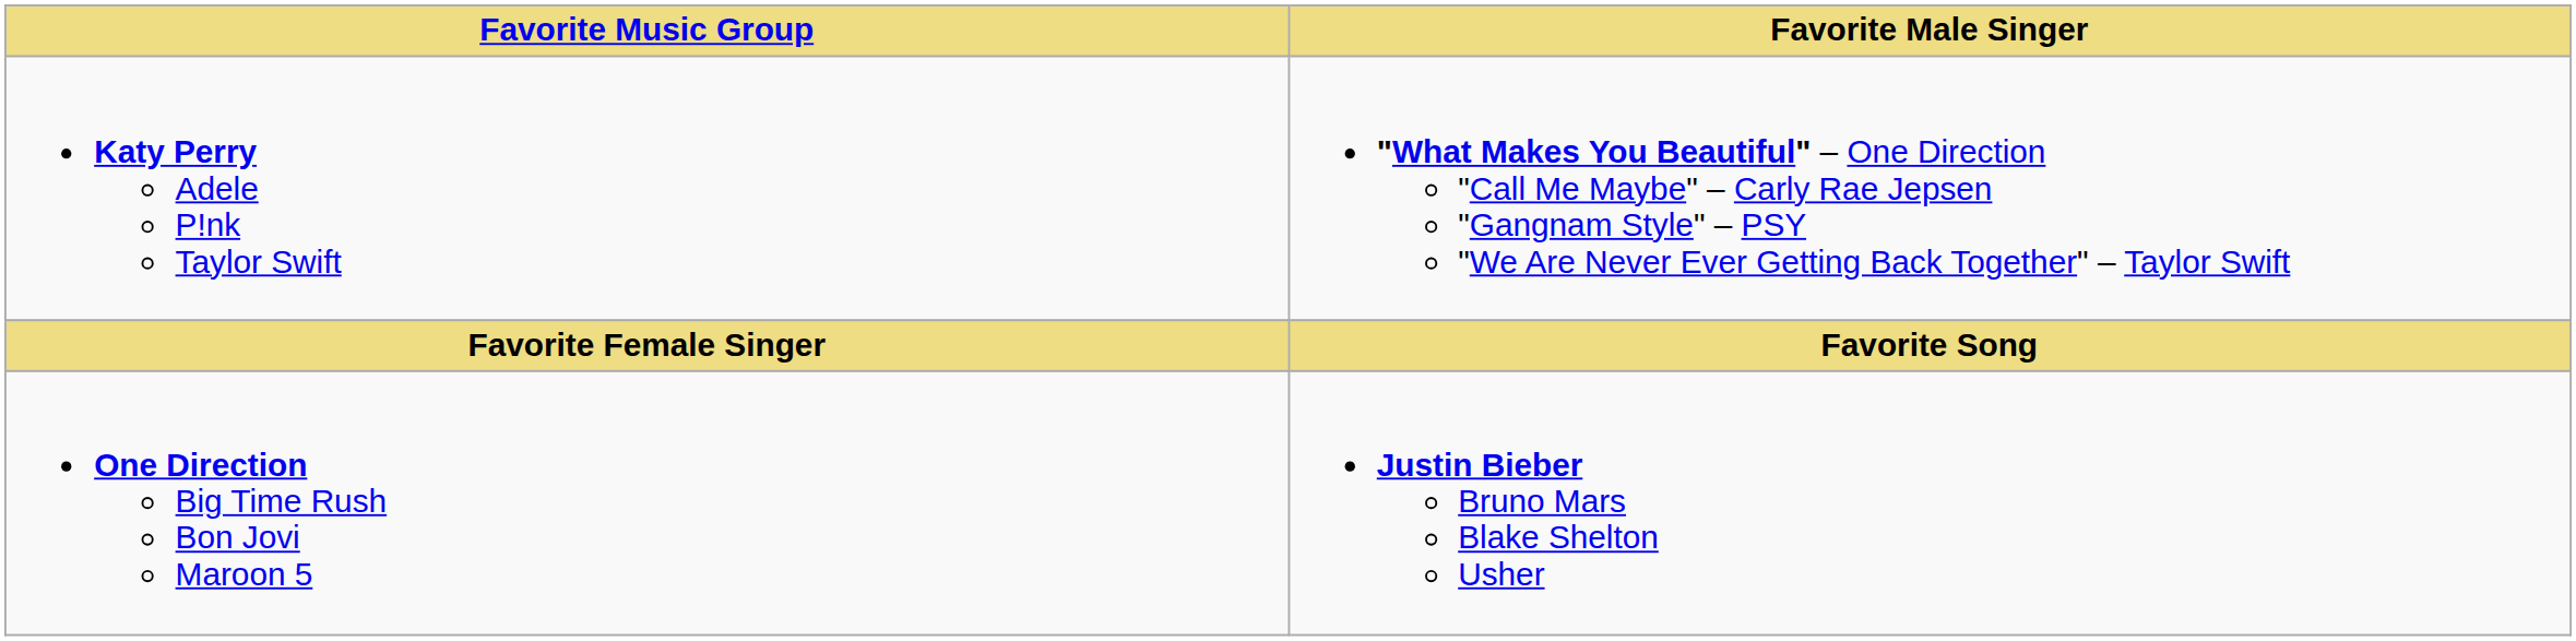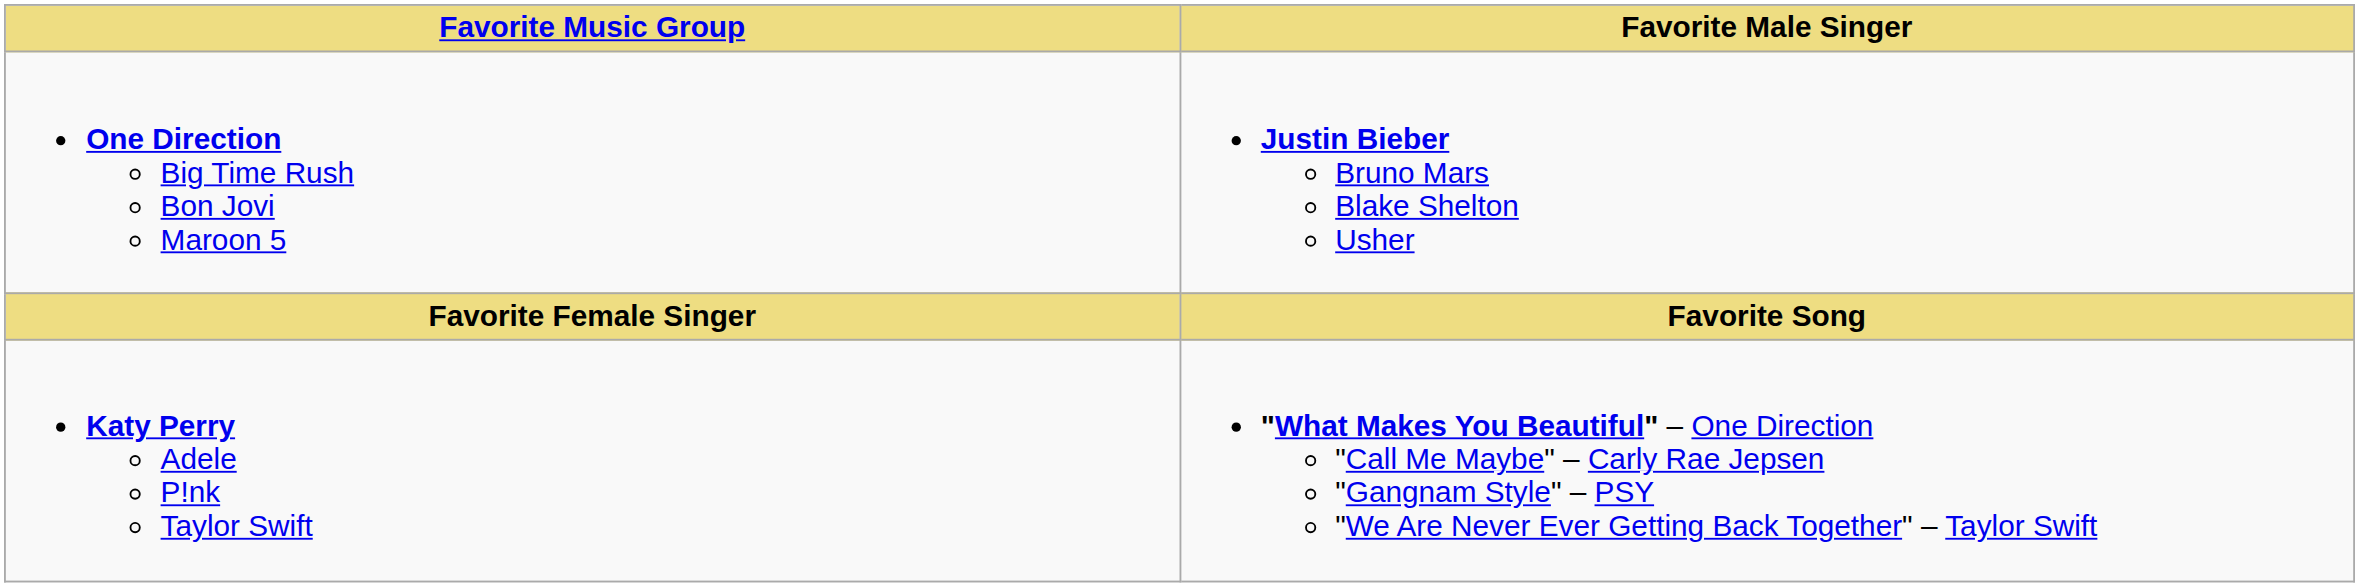rows swapped: One Direction Big Time Rush Bon Jovi Maroon 5 <-> Katy Perry Adele P!nk Taylor Swift
